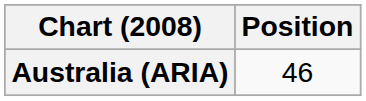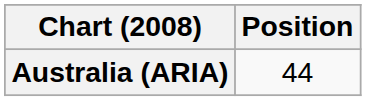Australia (ARIA) | Position: 46 -> 44
